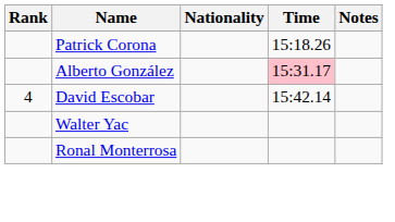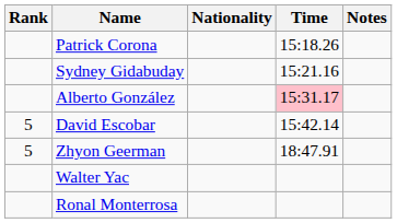+ row: Sydney Gidabuday | 15:21.16
David Escobar | Rank: 4 -> 5
+ row: 5 | Zhyon Geerman | 18:47.91
